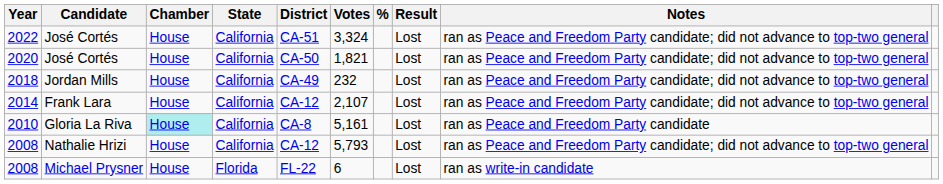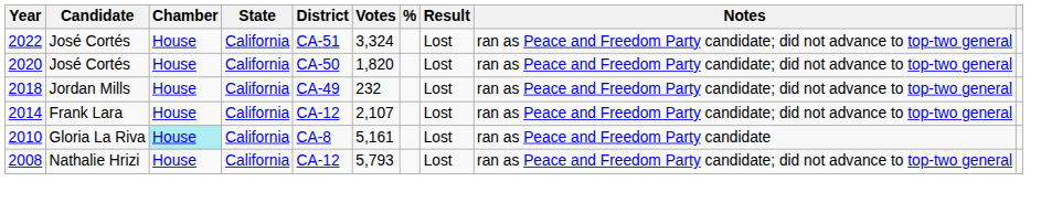2020 | Votes: 1,821 -> 1,820
- row: 2008 | Michael Prysner | House | Florida | FL-22 | 6 | Lost | ran as write-in candidate
